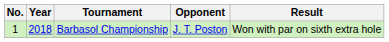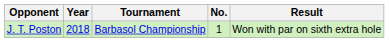columns swapped: No. <-> Opponent
